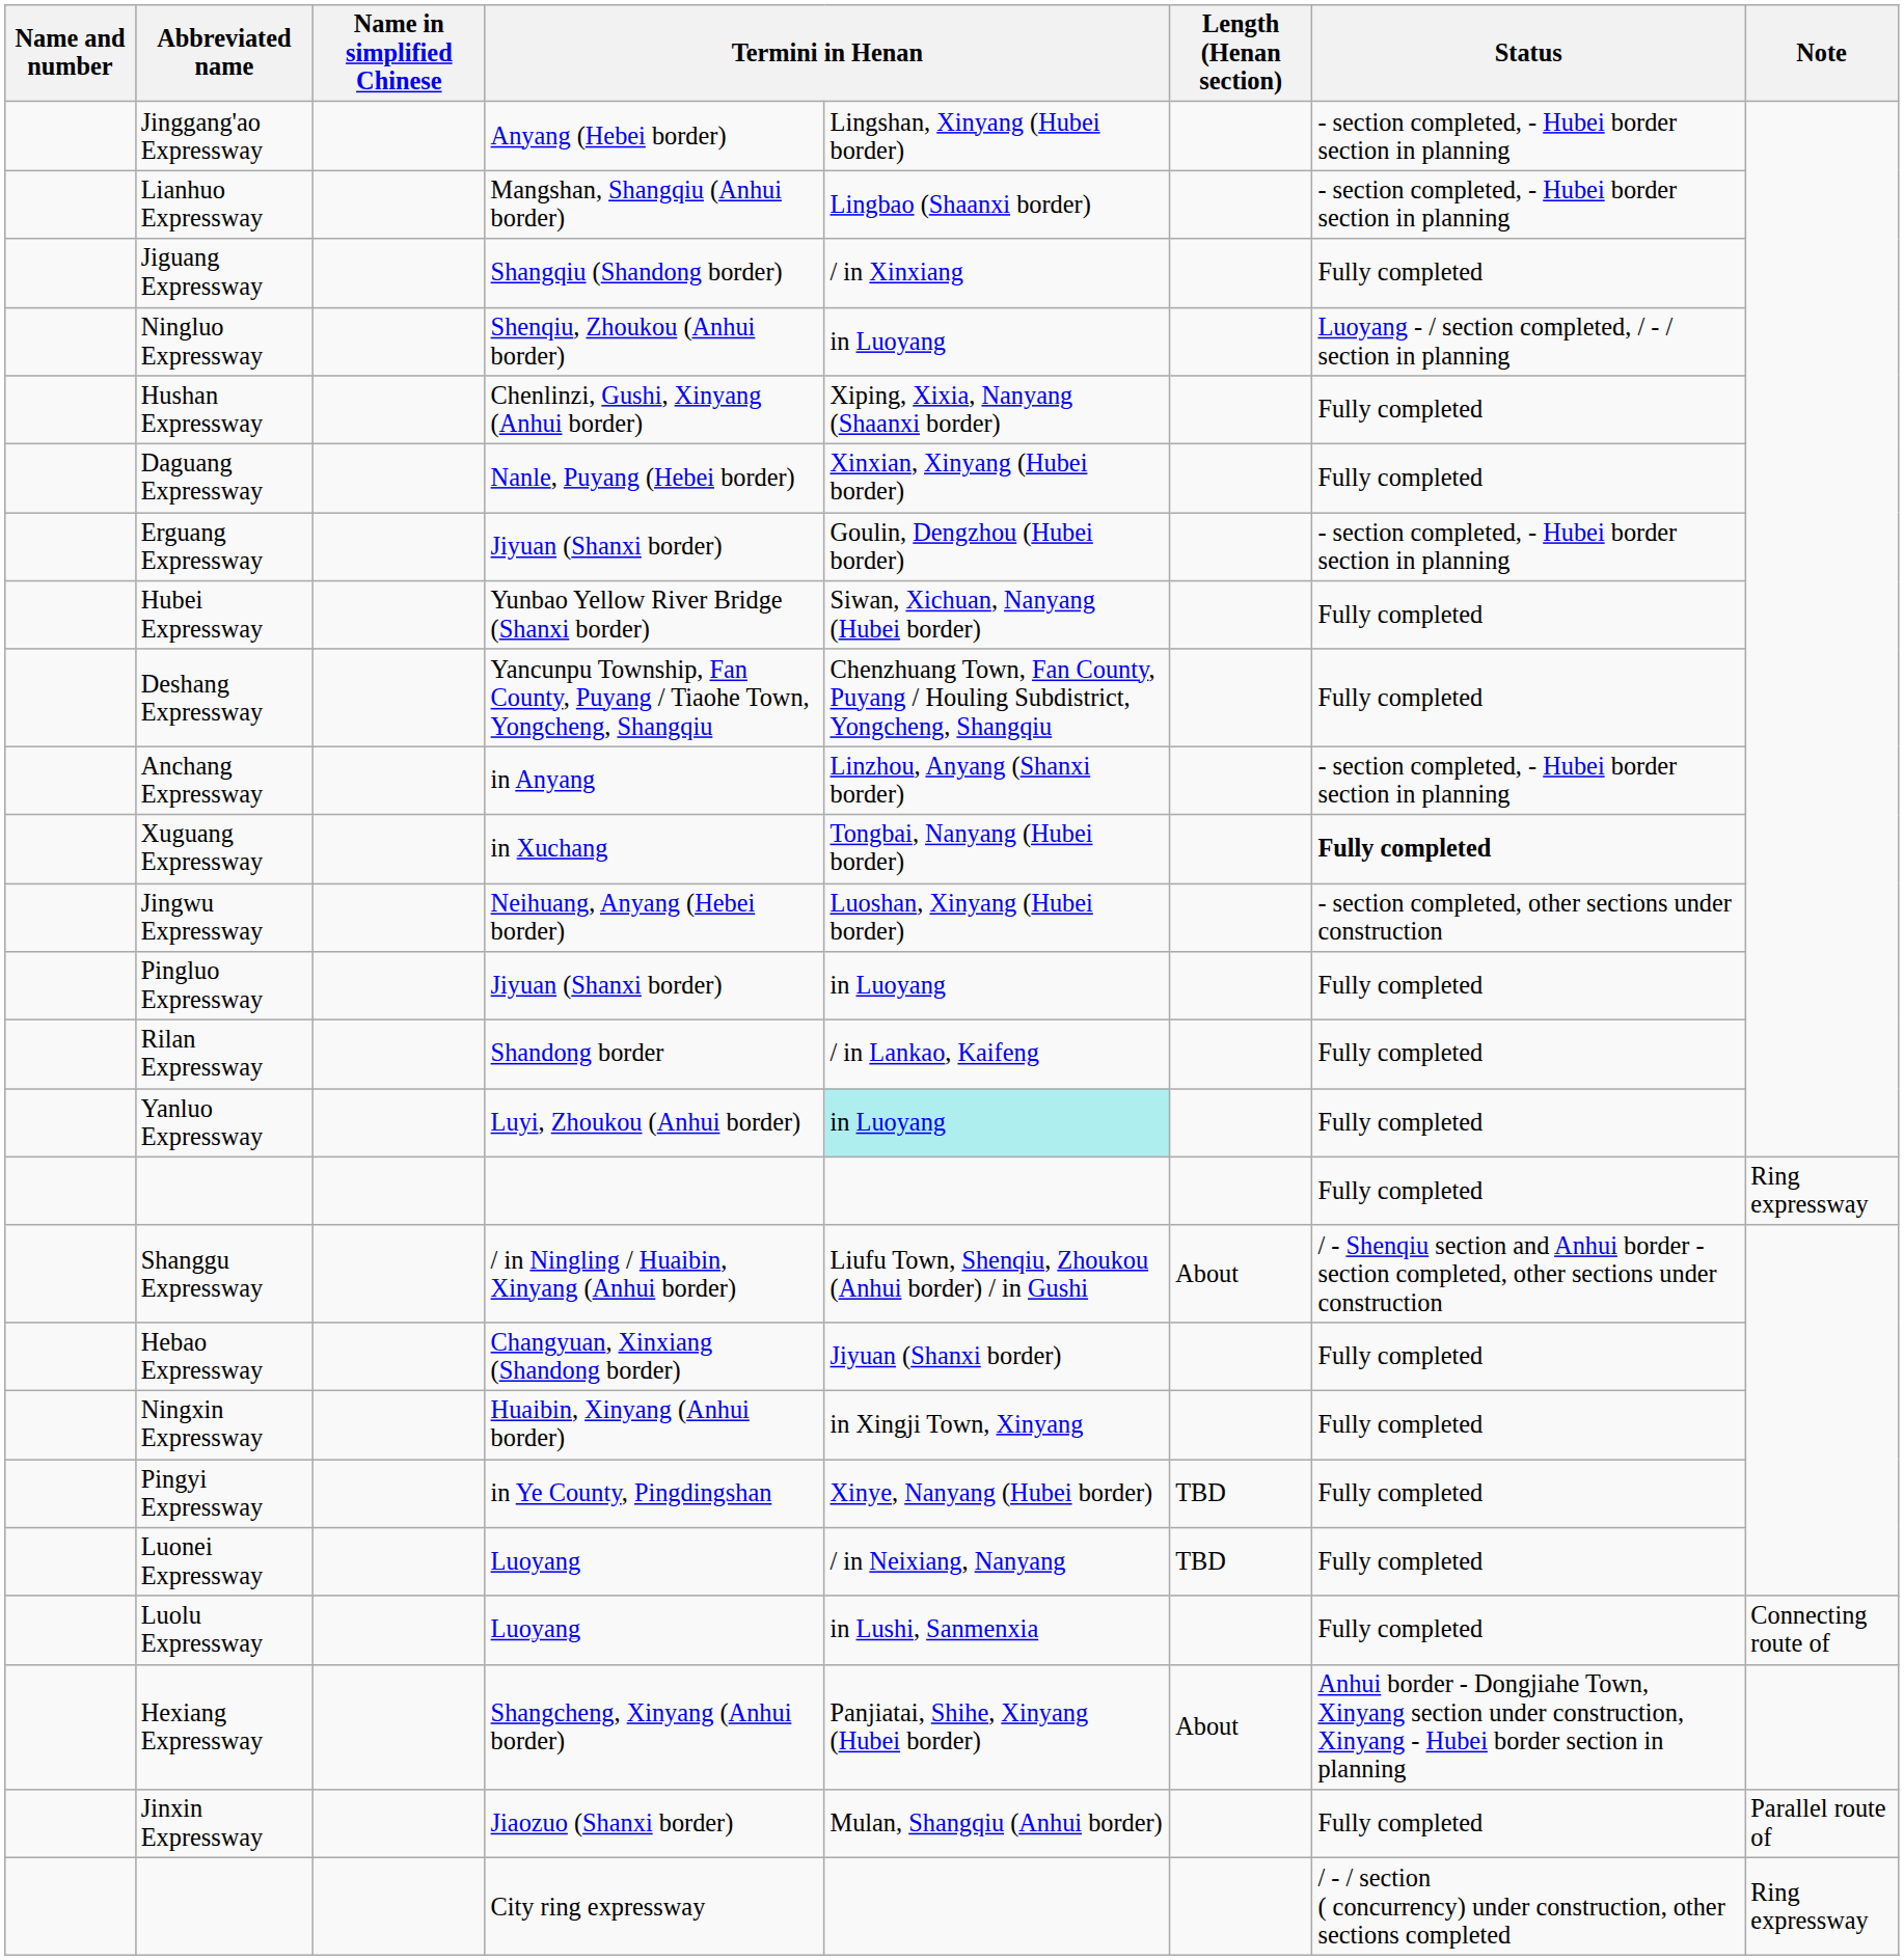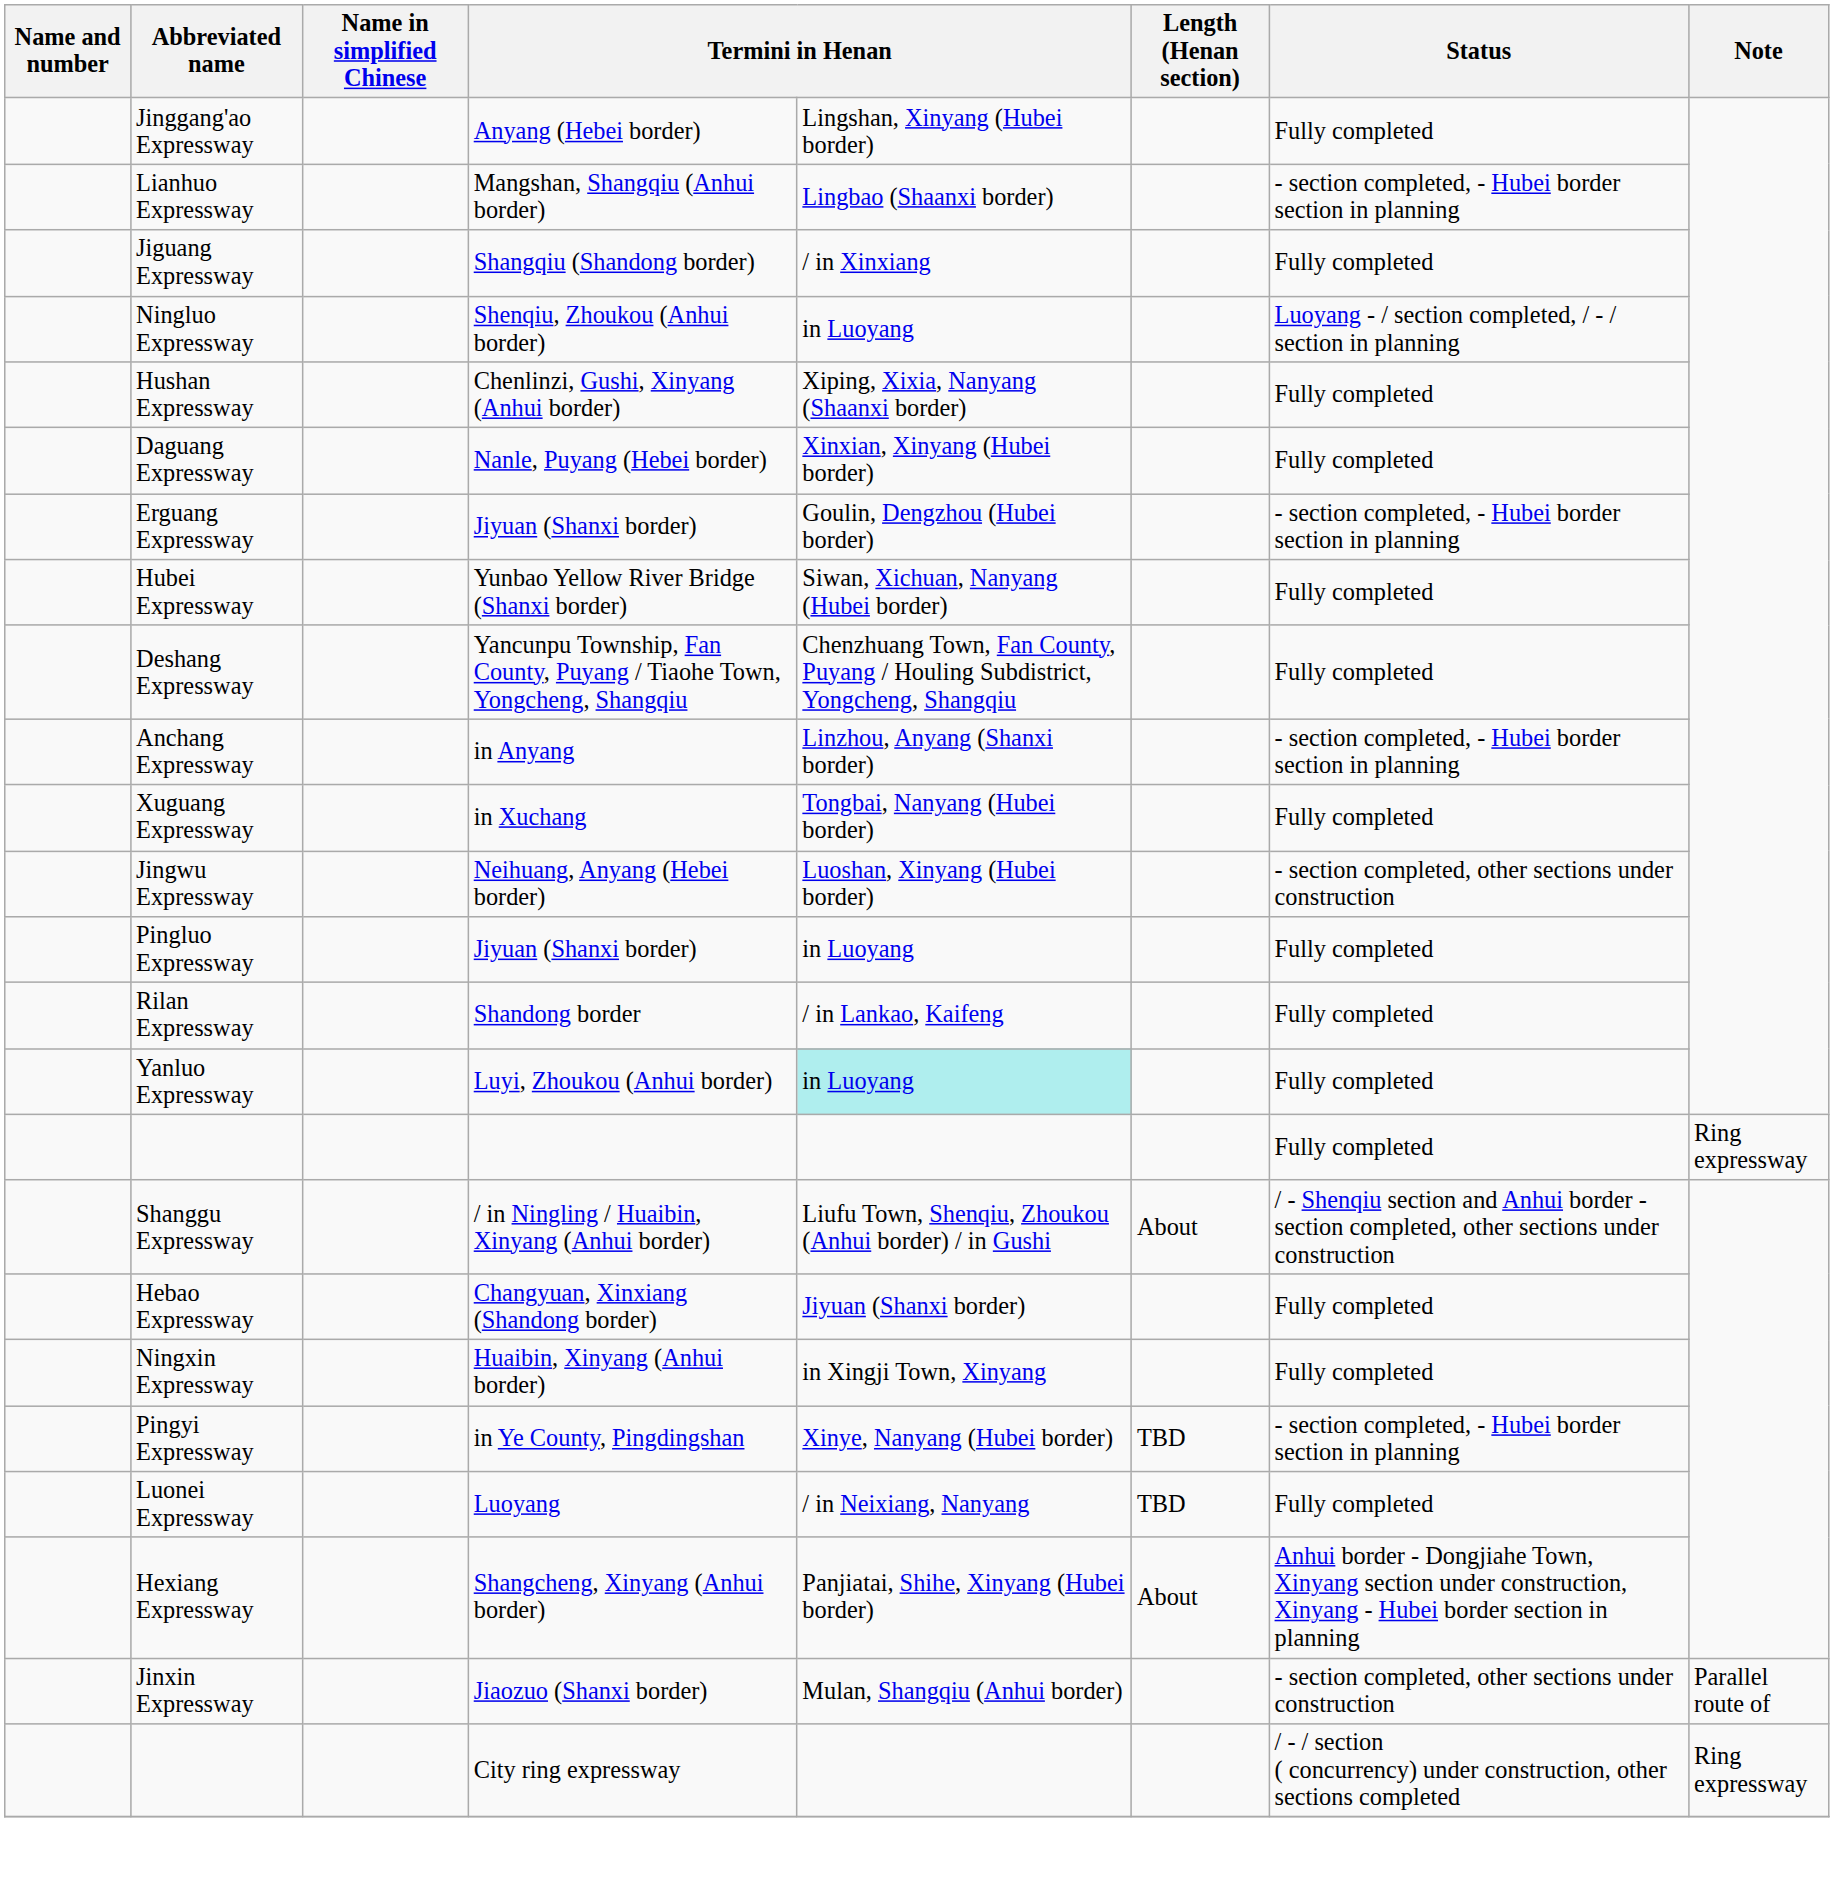Jinggang'ao Expressway | Status: - section completed, - Hubei border section in planning -> Fully completed
Xuguang Expressway | Status: bold -> normal
Pingyi Expressway | Status: Fully completed -> - section completed, - Hubei border section in planning
- row: Luolu Expressway | Luoyang | in Lushi, Sanmenxia | Fully completed | Connecting route of
Jinxin Expressway | Status: Fully completed -> - section completed, other sections under construction
